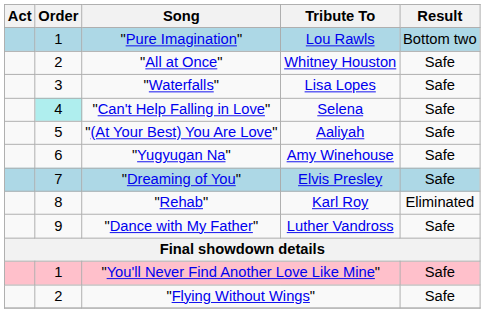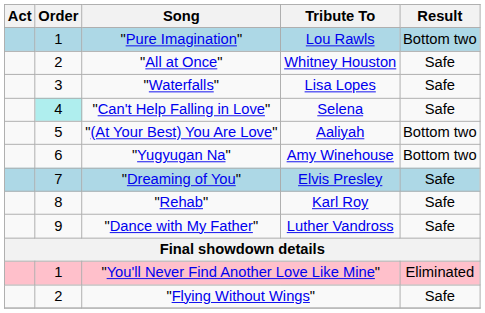"(At Your Best) You Are Love" | Result: Safe -> Bottom two
"Yugyugan Na" | Result: Safe -> Bottom two
"Rehab" | Result: Eliminated -> Safe
"You'll Never Find Another Love Like Mine" | Result: Safe -> Eliminated
